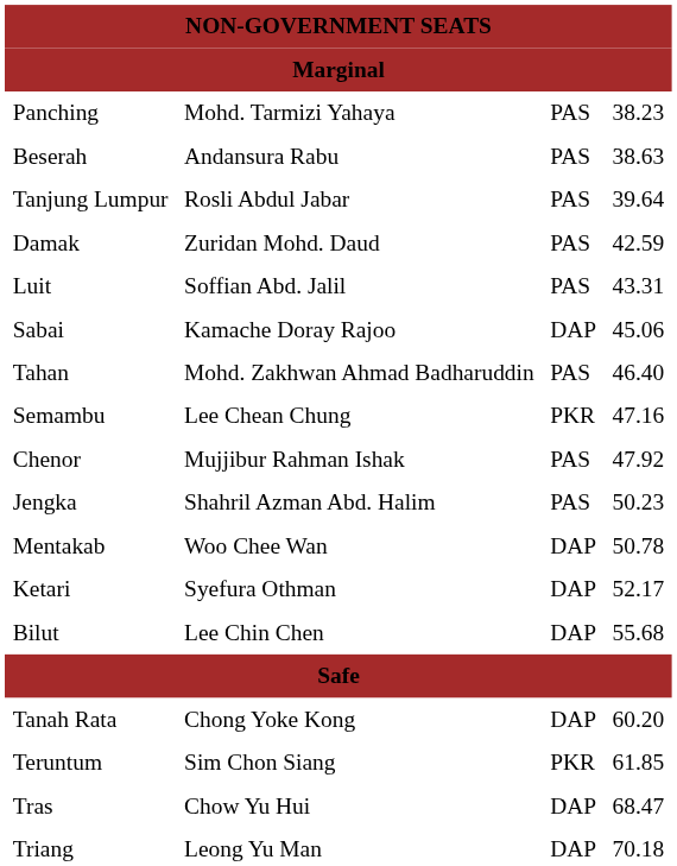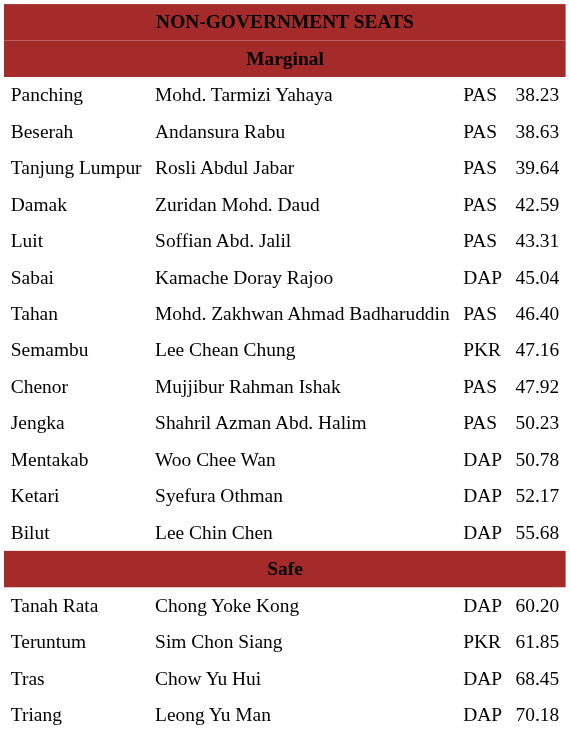Sabai | column 4: 45.06 -> 45.04
Tras | column 4: 68.47 -> 68.45
